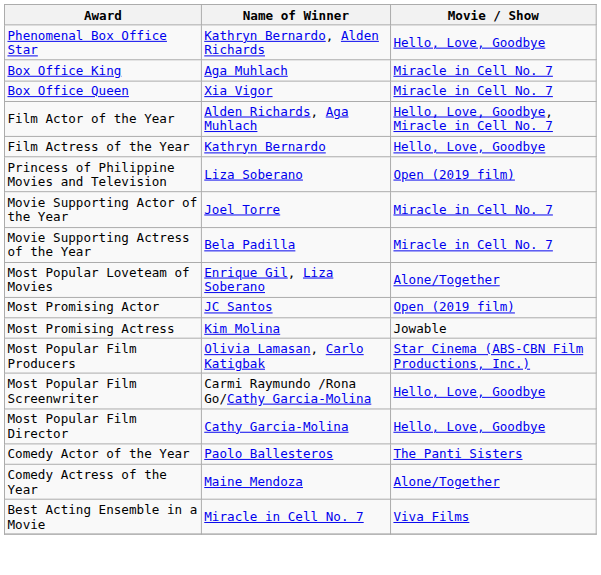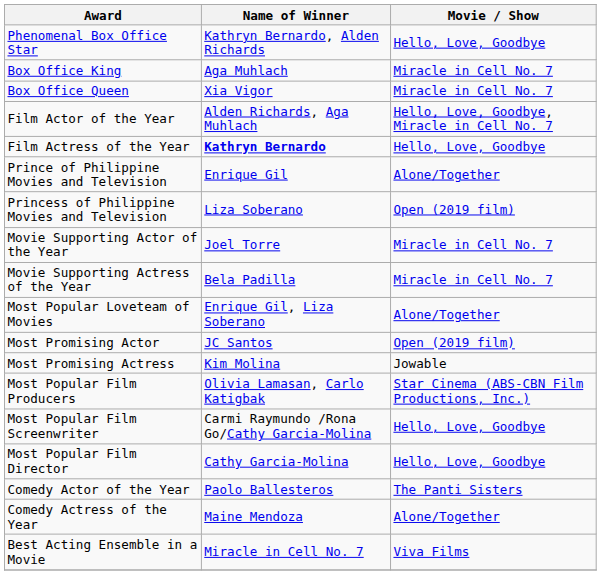Film Actress of the Year | Name of Winner: normal -> bold
+ row: Prince of Philippine Movies and Television | Enrique Gil | Alone/Together
